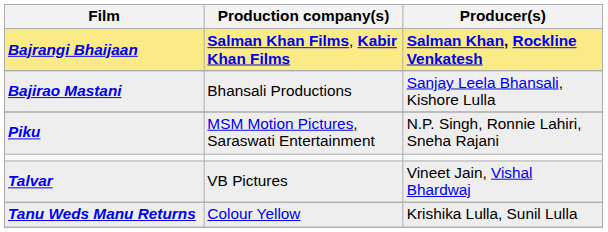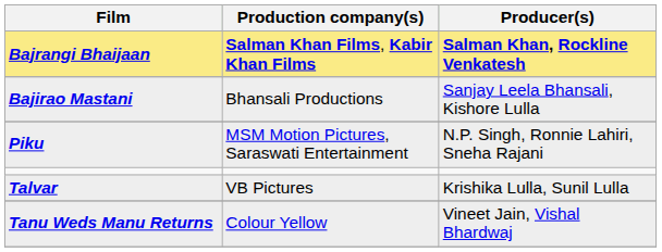Talvar | Producer(s): Vineet Jain, Vishal Bhardwaj -> Krishika Lulla, Sunil Lulla
Tanu Weds Manu Returns | Producer(s): Krishika Lulla, Sunil Lulla -> Vineet Jain, Vishal Bhardwaj
